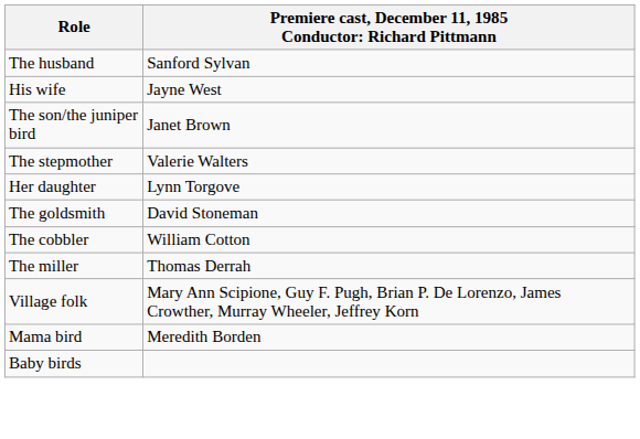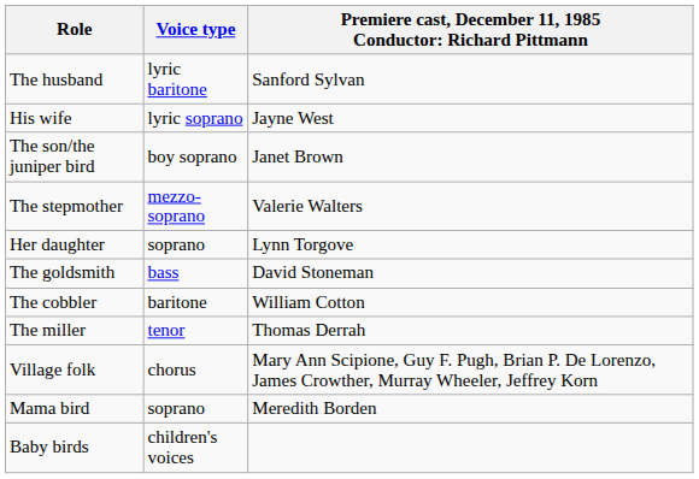+ column: Voice type | lyric baritone | lyric soprano | boy soprano | mezzo-soprano | soprano | bass | baritone | tenor | chorus | soprano | children's voices
